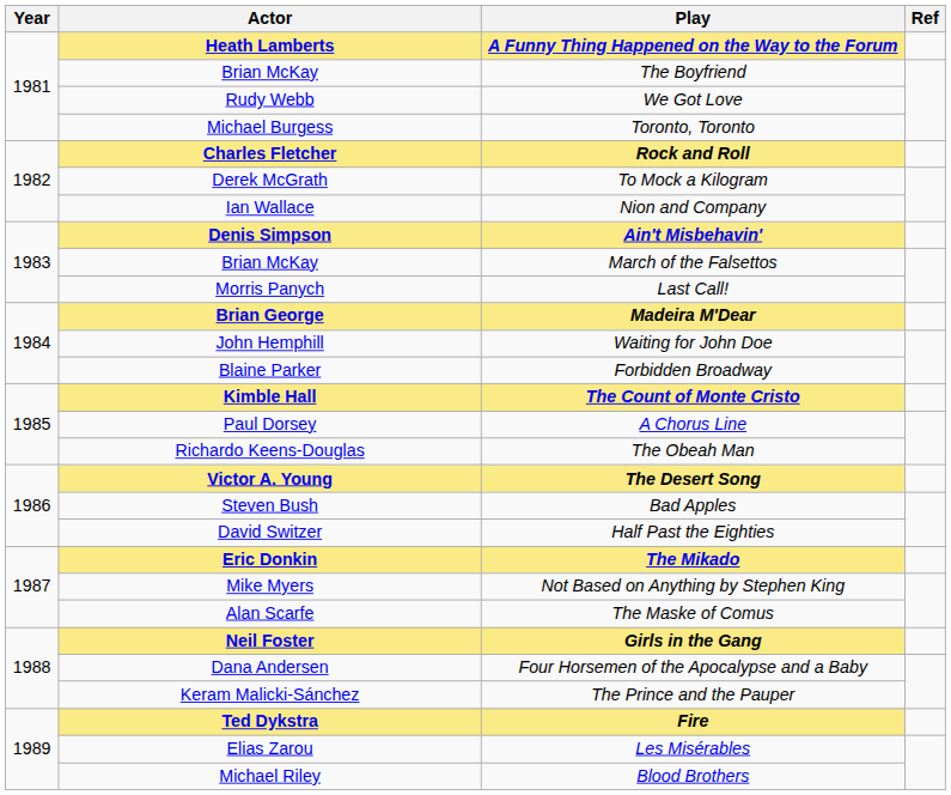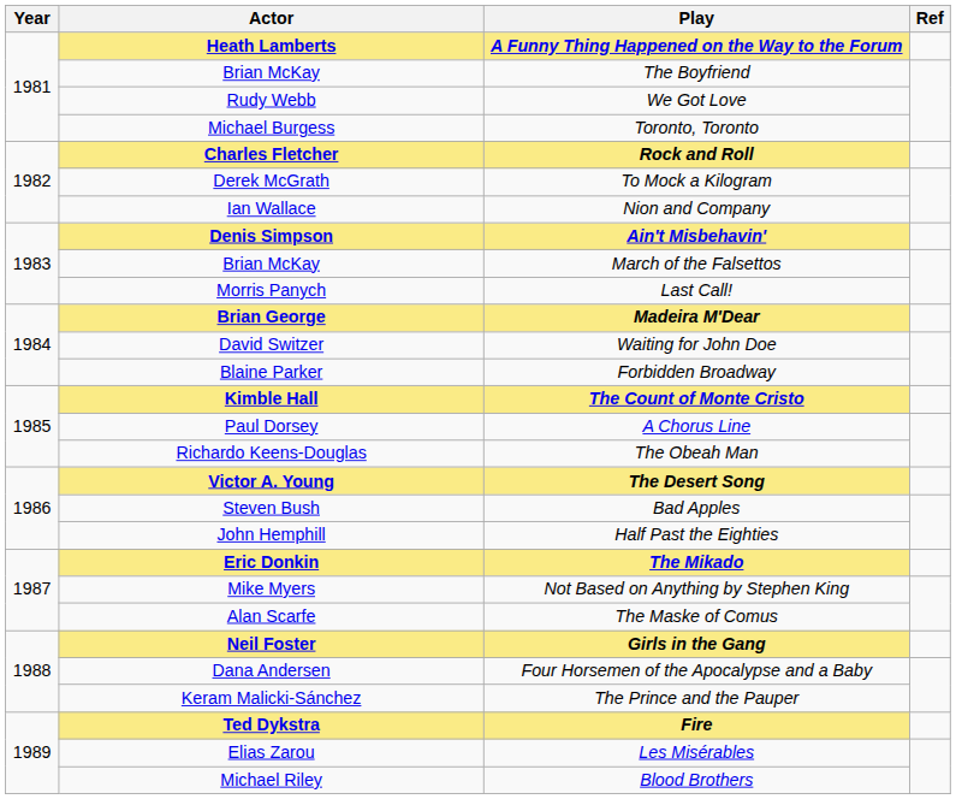Waiting for John Doe | Actor: John Hemphill -> David Switzer
Half Past the Eighties | Actor: David Switzer -> John Hemphill
